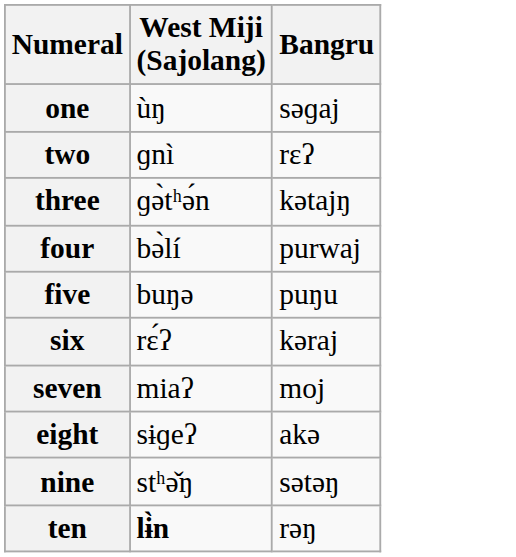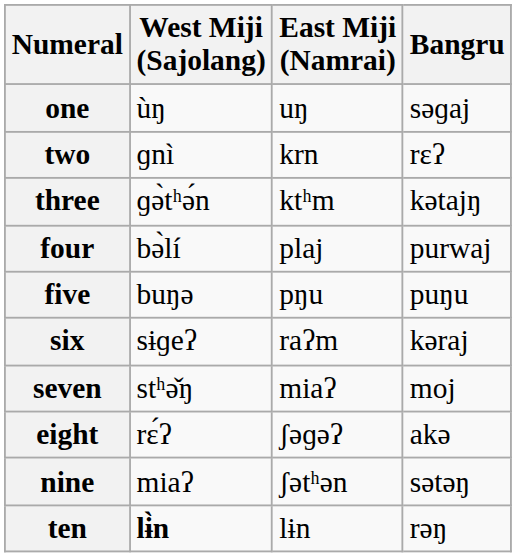+ column: East Miji (Namrai) | uŋ | krn | ktʰm | plaj | pŋu | raʔm | miaʔ | ʃəɡəʔ | ʃətʰən | lɨn
six | West Miji (Sajolang): rɛ́ʔ -> sɨɡeʔ
seven | West Miji (Sajolang): miaʔ -> stʰə̌ŋ
eight | West Miji (Sajolang): sɨɡeʔ -> rɛ́ʔ
nine | West Miji (Sajolang): stʰə̌ŋ -> miaʔ
